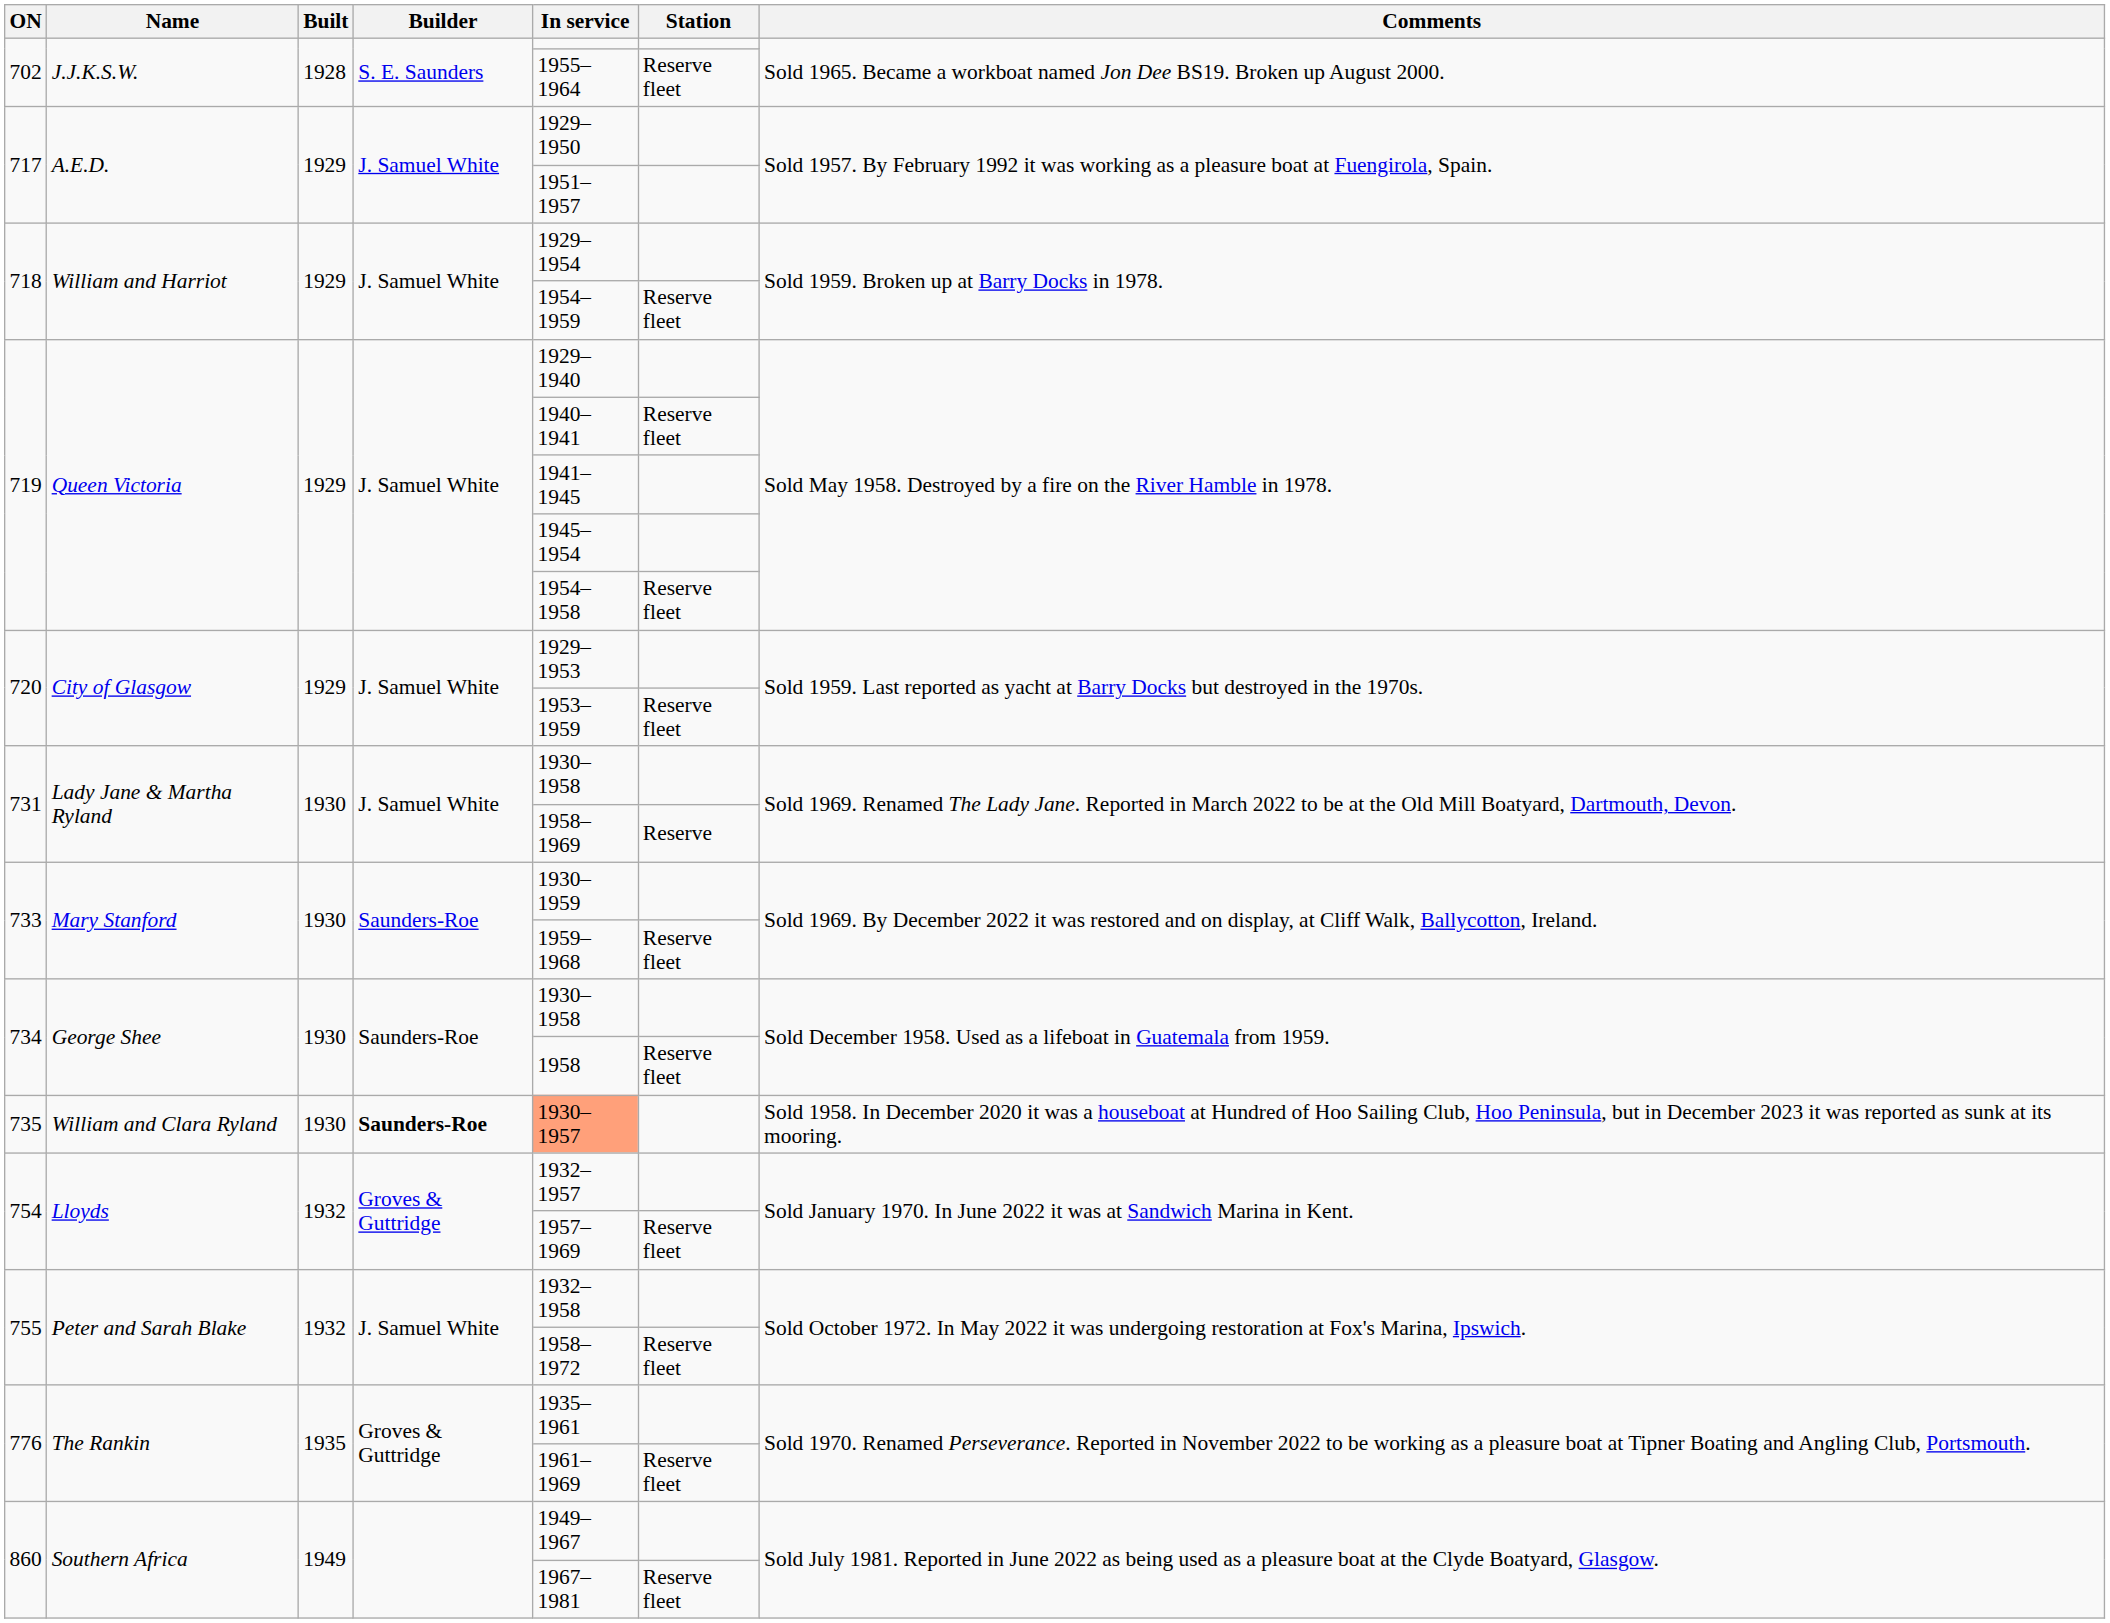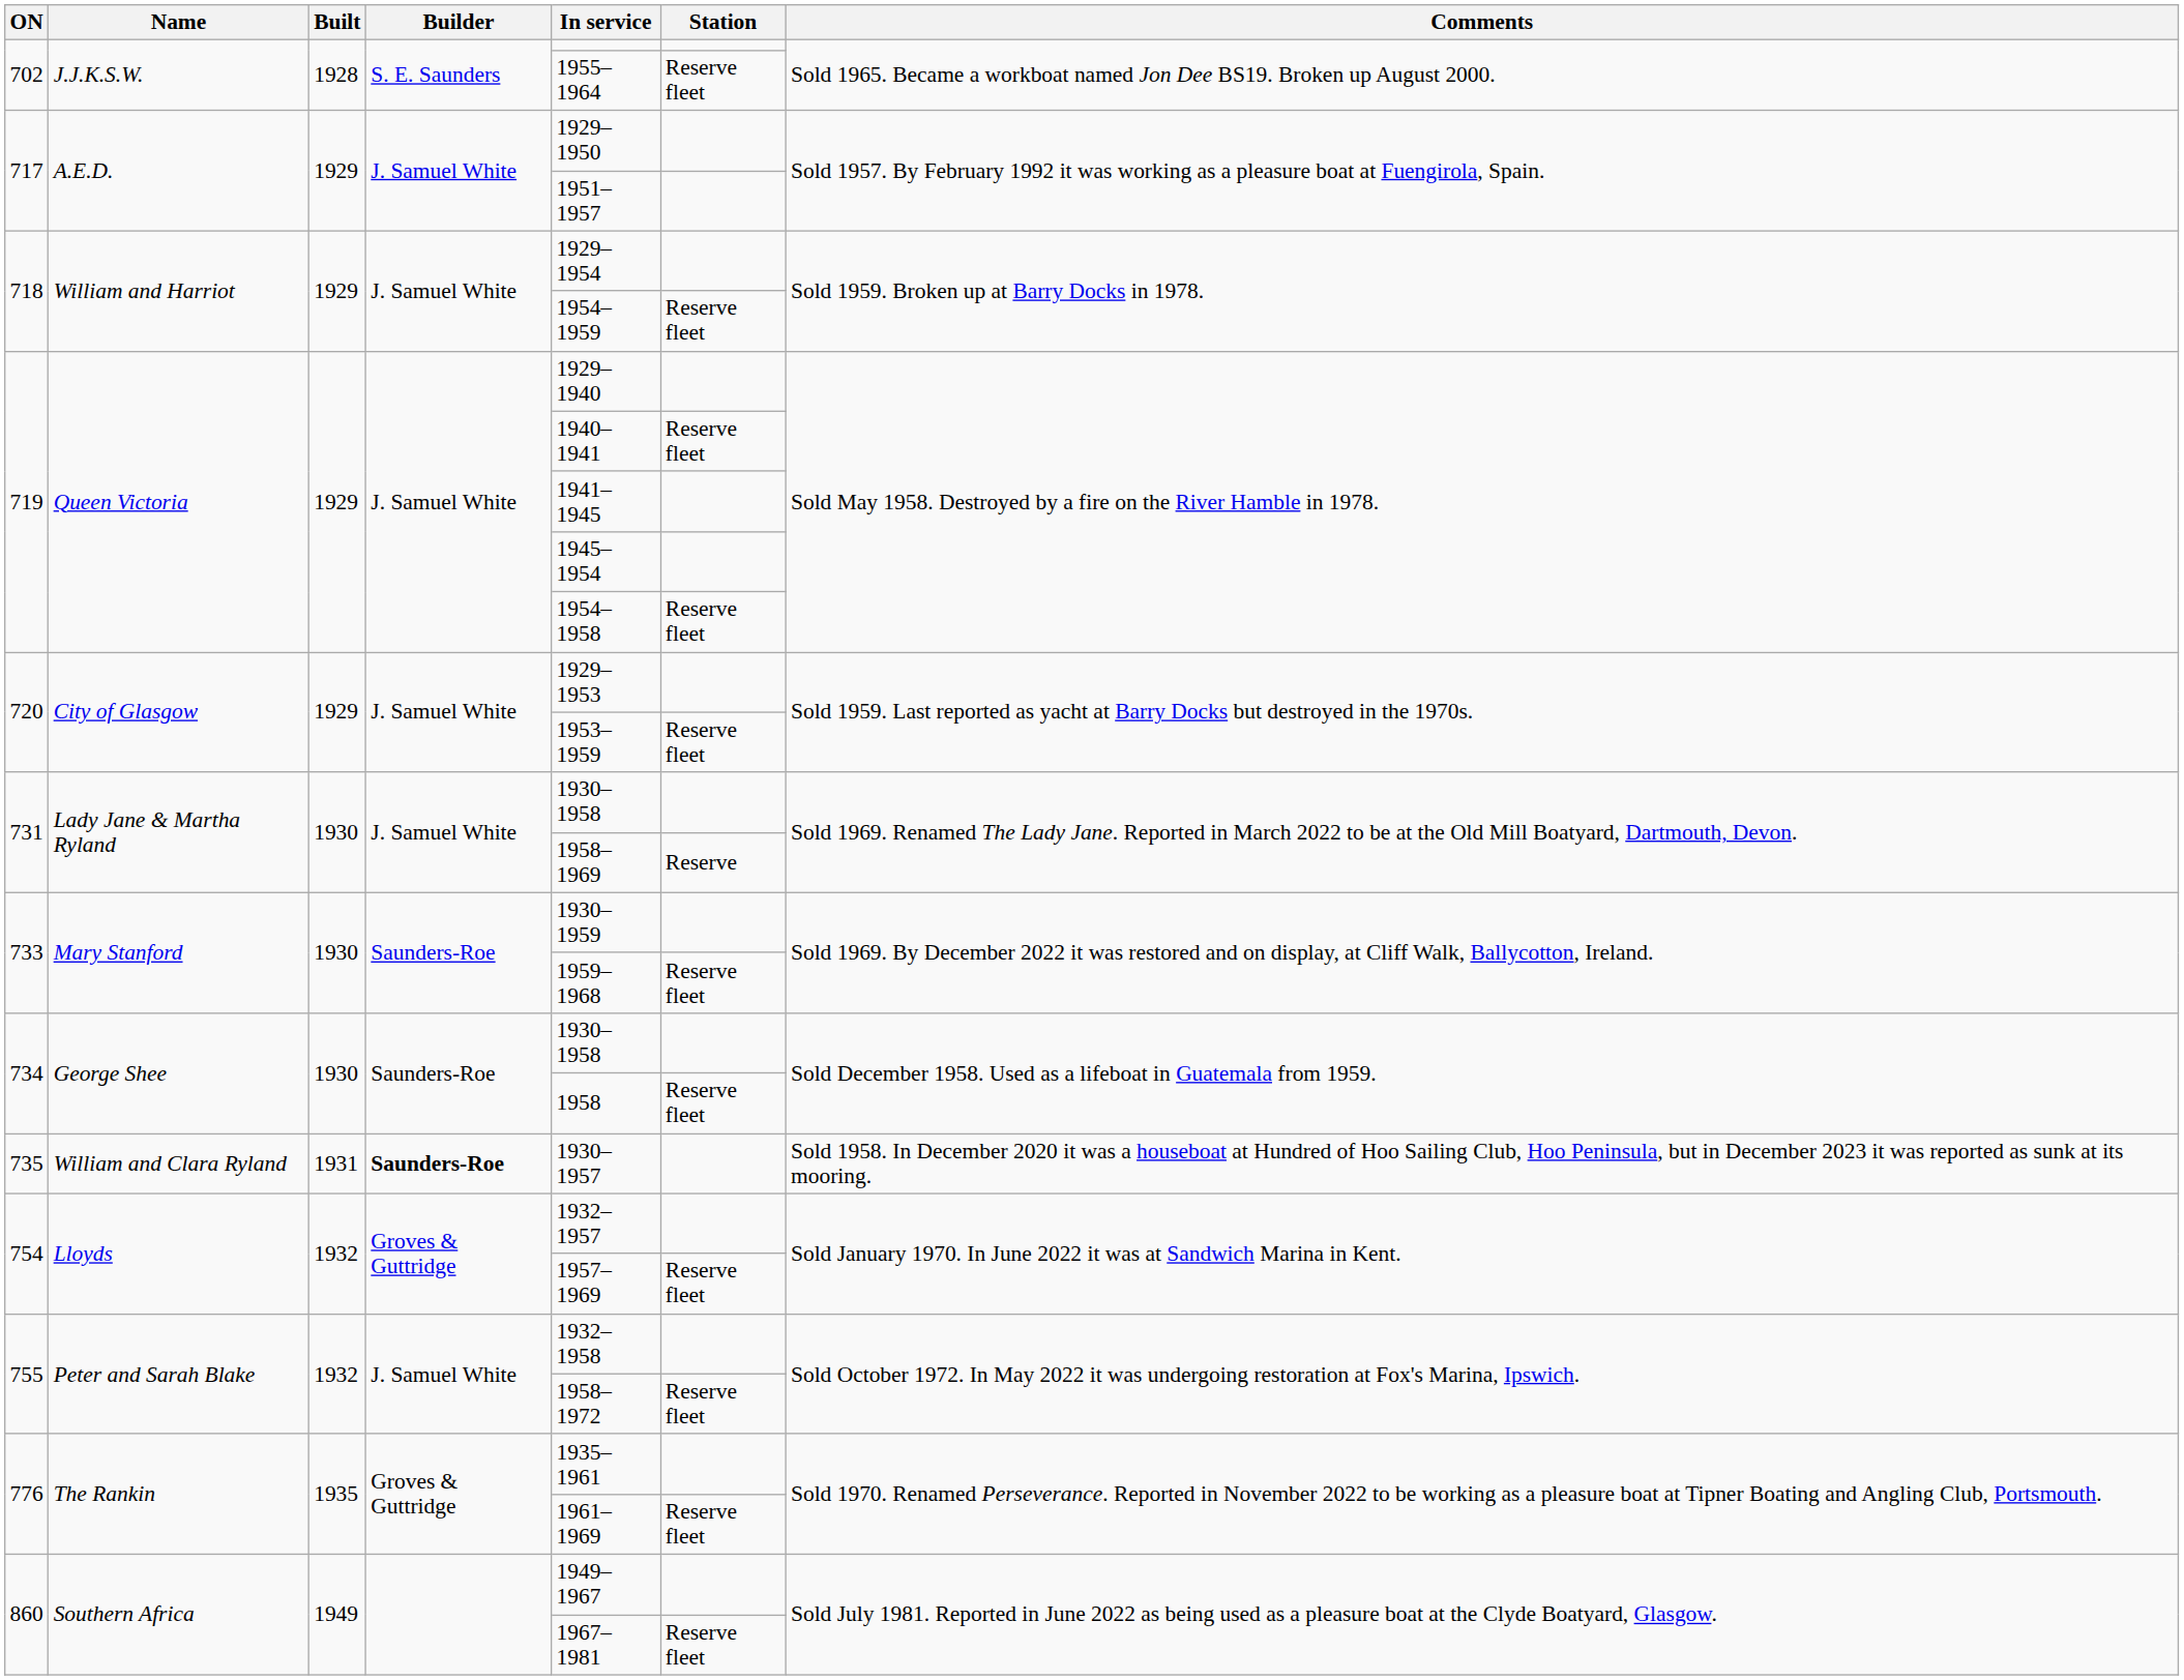735 | Built: 1930 -> 1931
735 | In service: lightsalmon background -> no background
